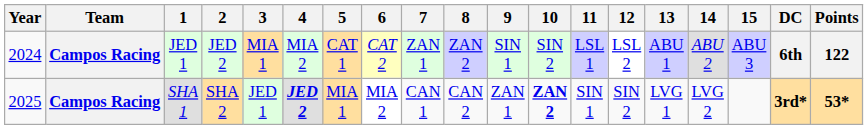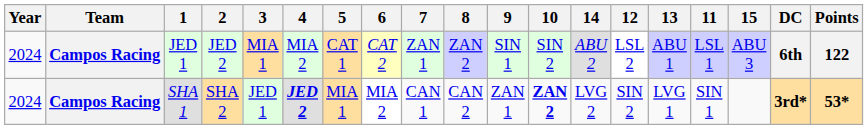columns swapped: 11 <-> 14
SHA 1 | Year: 2025 -> 2024
